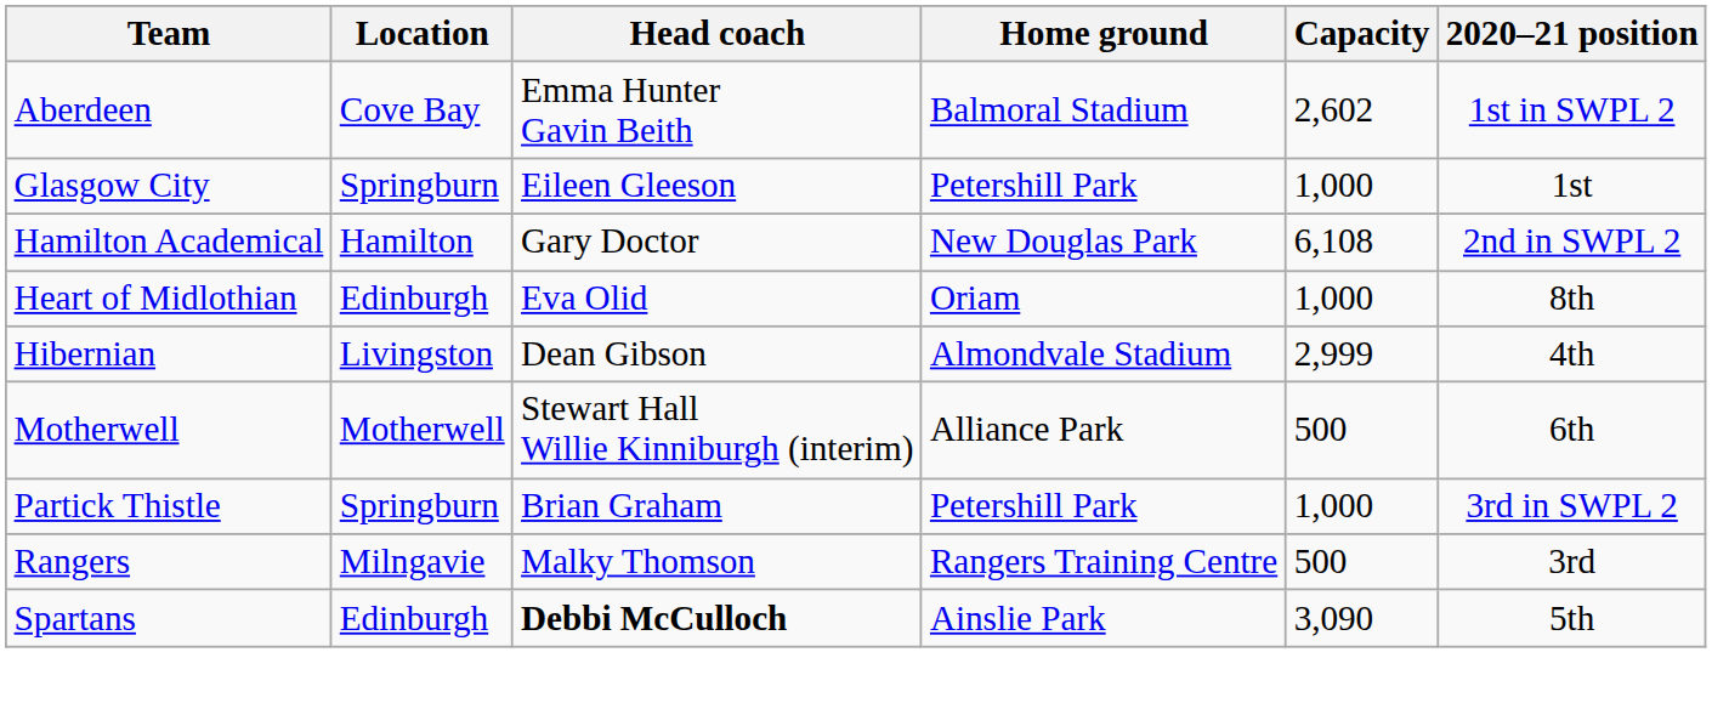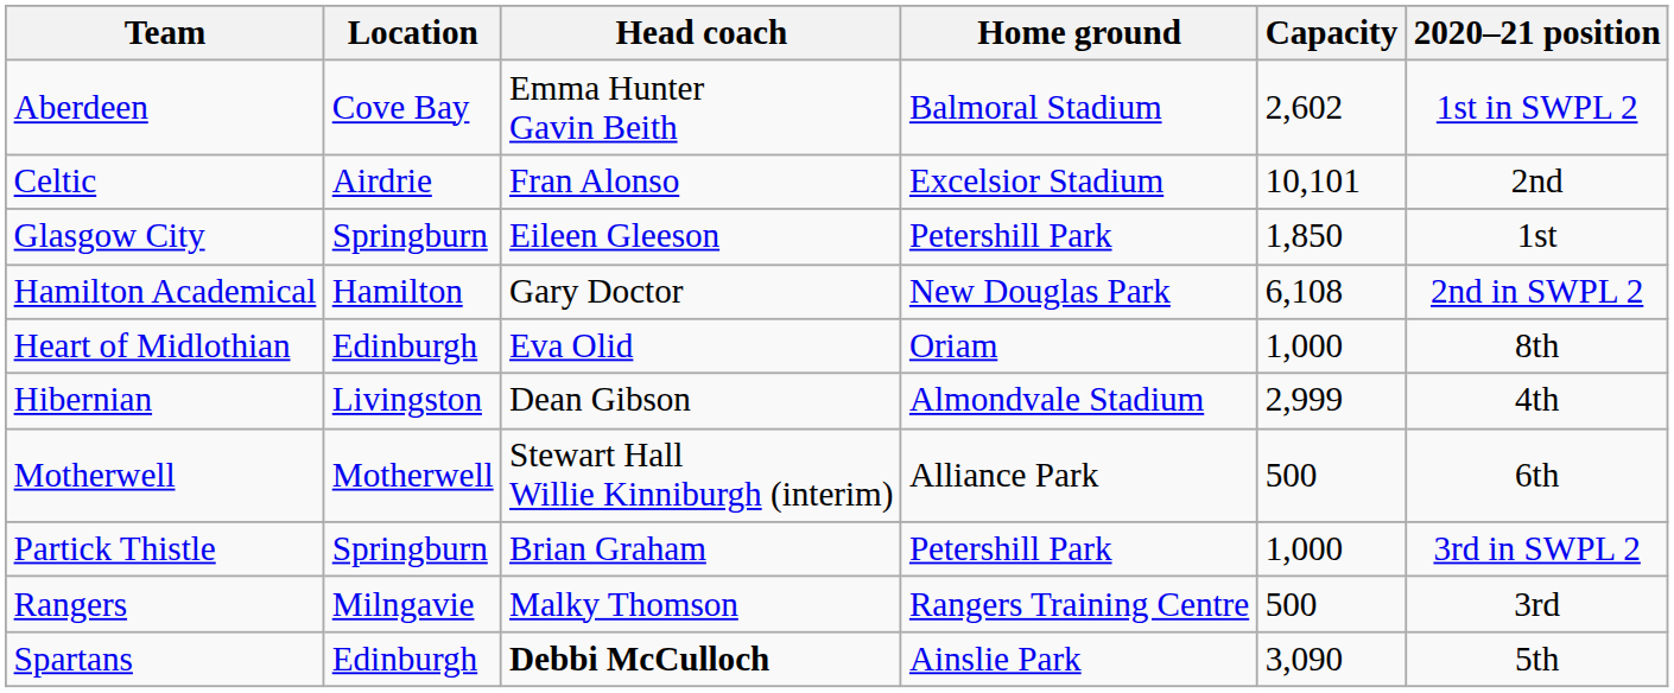+ row: Celtic | Airdrie | Fran Alonso | Excelsior Stadium | 10,101 | 2nd
Glasgow City | Capacity: 1,000 -> 1,850
